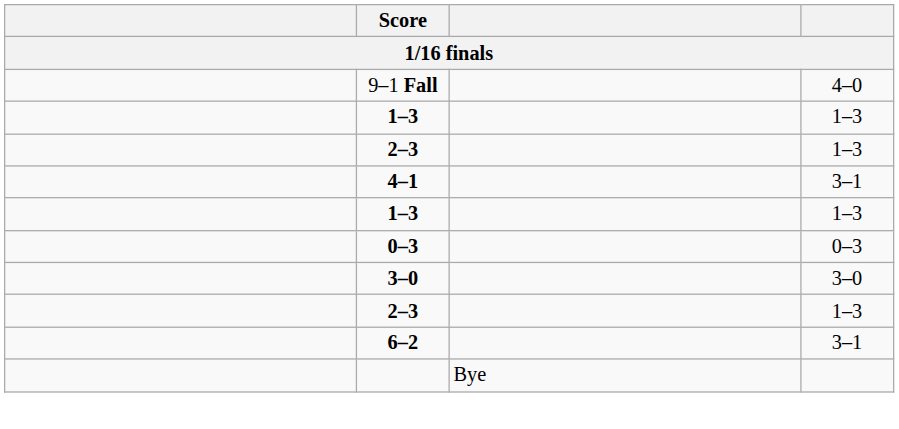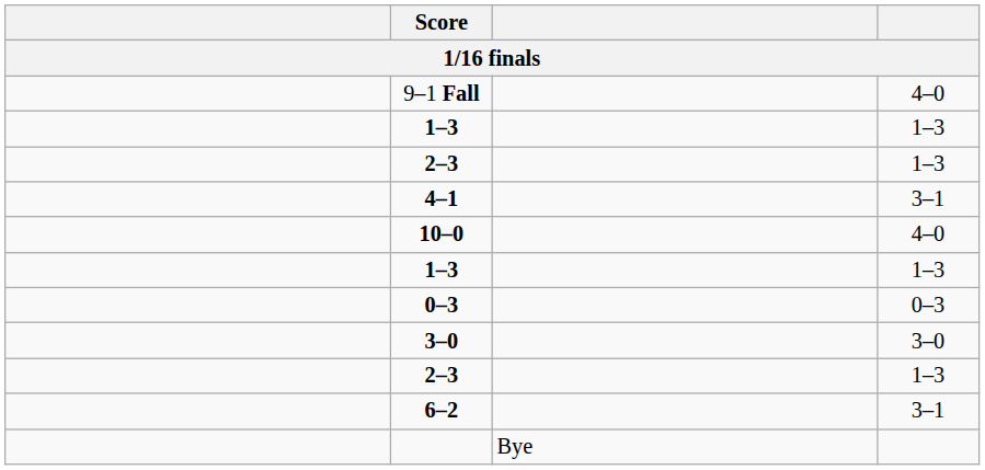+ row: 10–0 | 4–0
